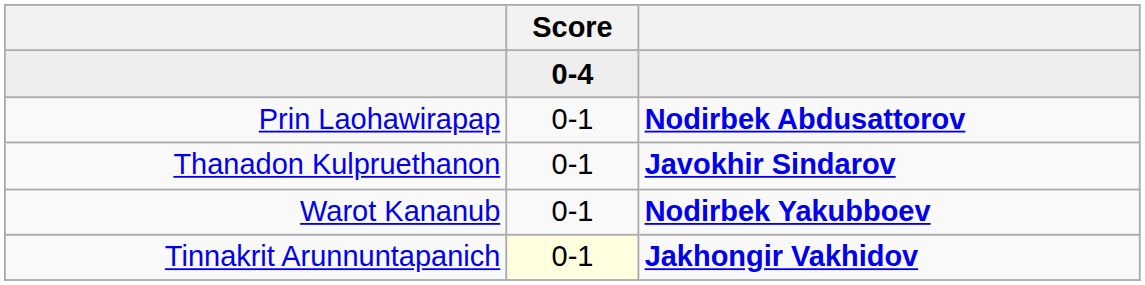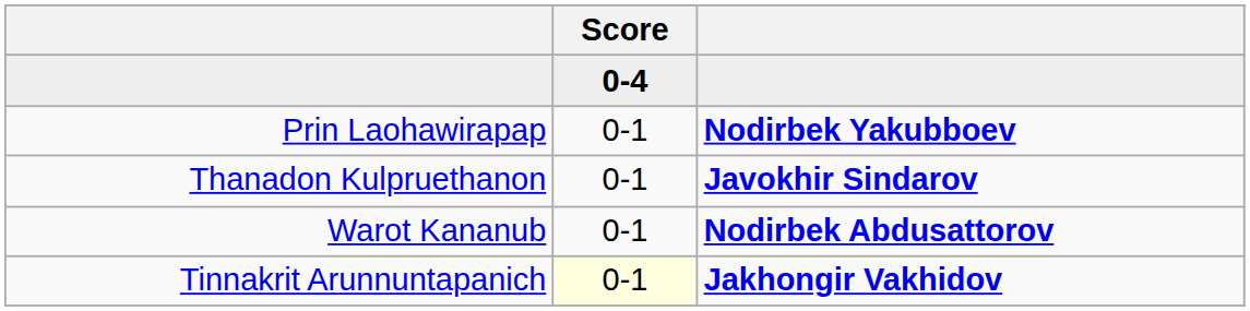Prin Laohawirapap | column 3: Nodirbek Abdusattorov -> Nodirbek Yakubboev
Warot Kananub | column 3: Nodirbek Yakubboev -> Nodirbek Abdusattorov
